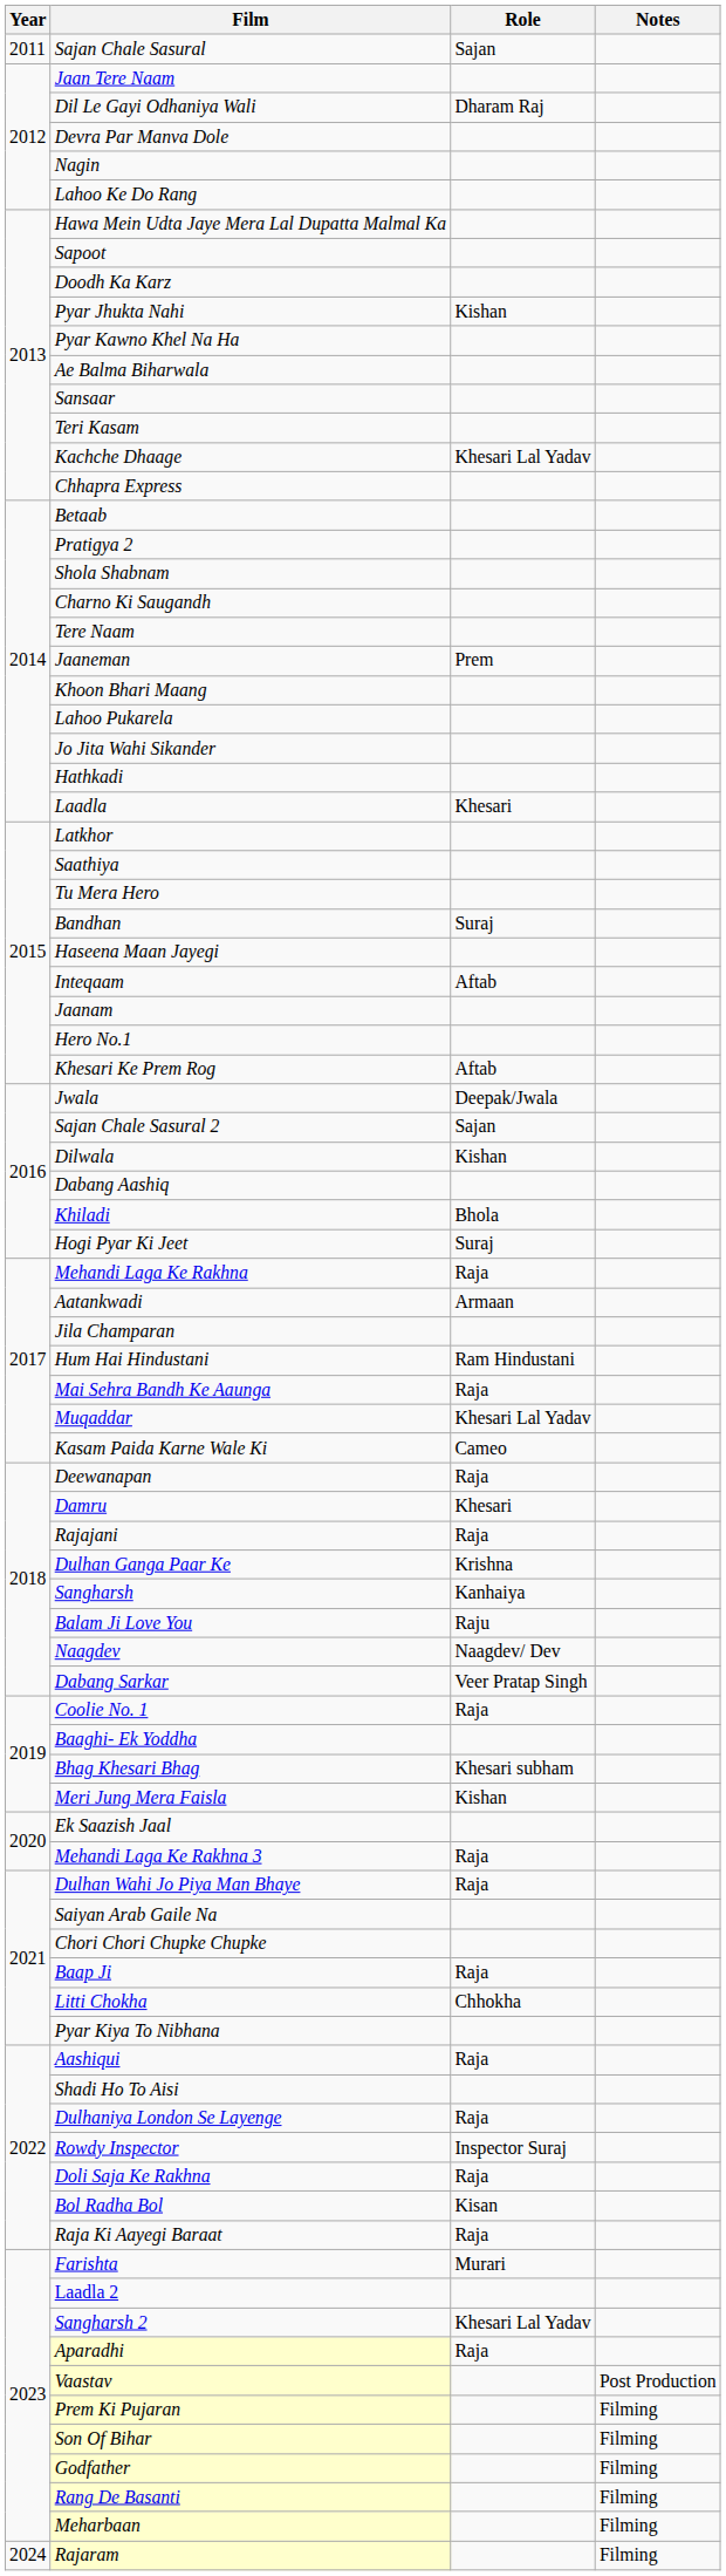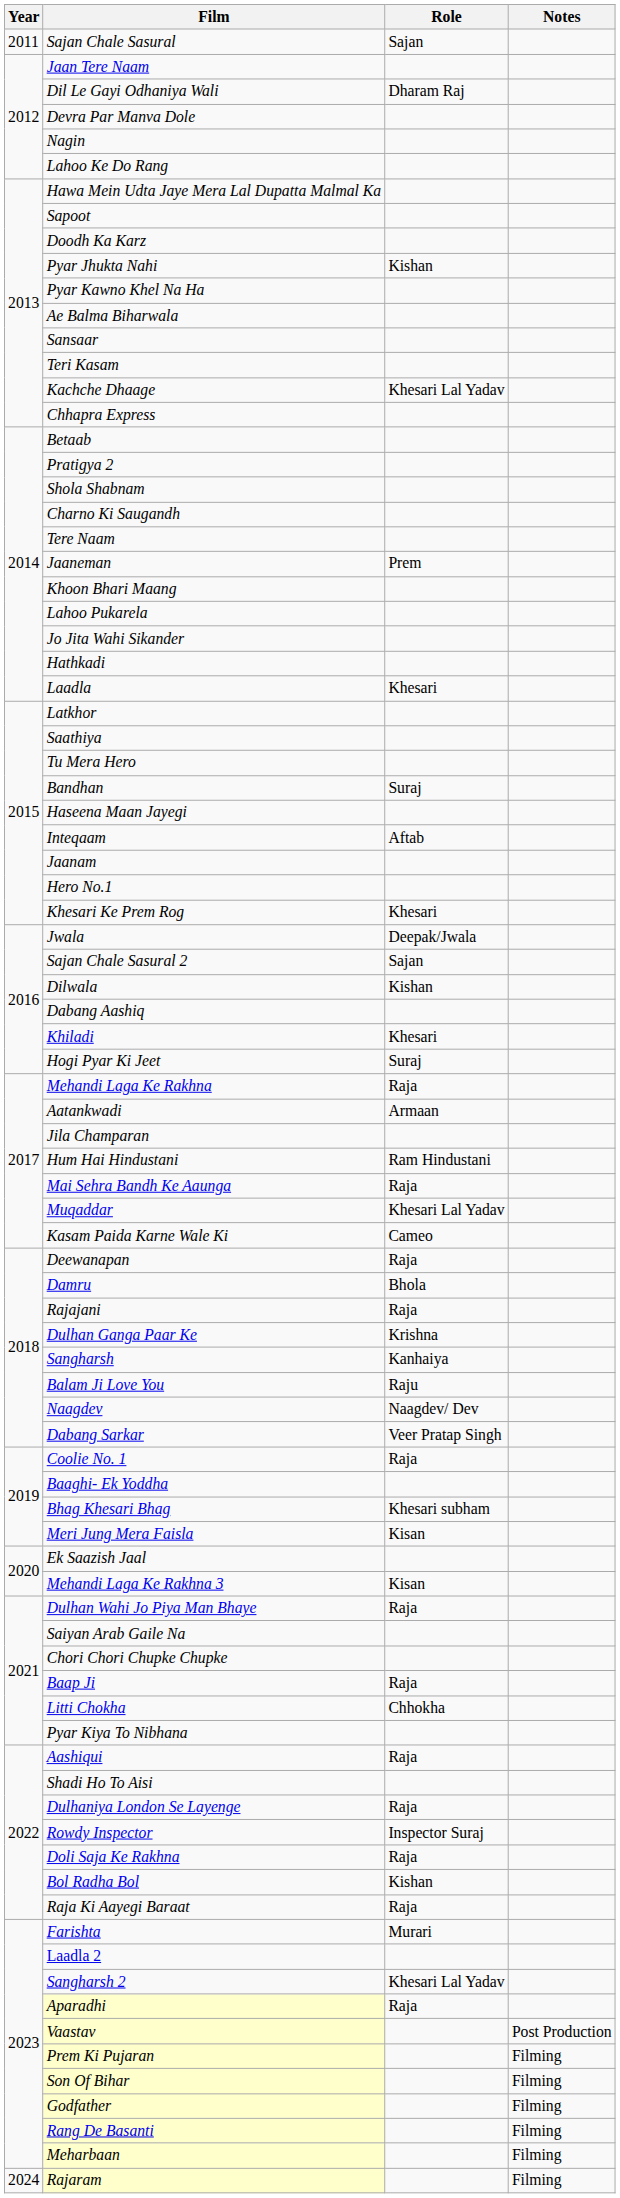Khesari Ke Prem Rog | Role: Aftab -> Khesari
Khiladi | Role: Bhola -> Khesari
Damru | Role: Khesari -> Bhola
Meri Jung Mera Faisla | Role: Kishan -> Kisan
Mehandi Laga Ke Rakhna 3 | Role: Raja -> Kisan
Bol Radha Bol | Role: Kisan -> Kishan
